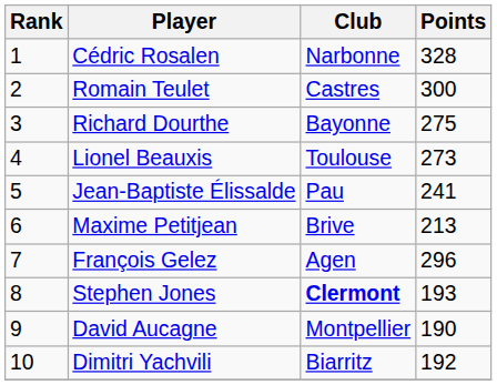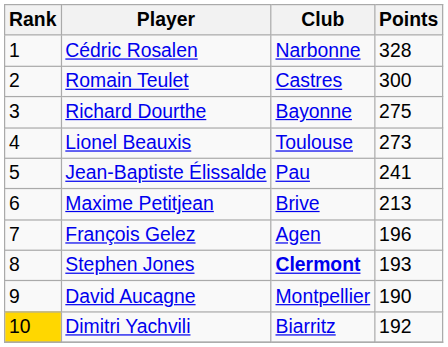François Gelez | Points: 296 -> 196
Dimitri Yachvili | Rank: no background -> gold background
